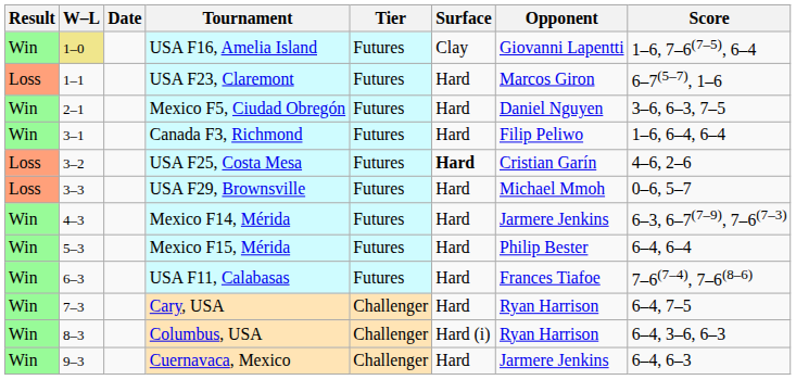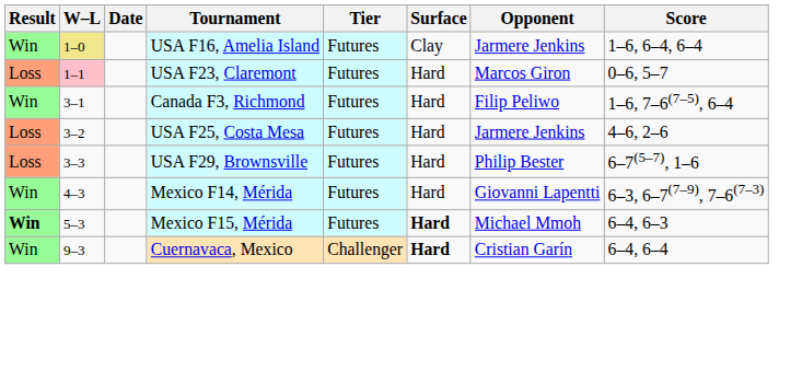USA F16, Amelia Island | Opponent: Giovanni Lapentti -> Jarmere Jenkins
USA F16, Amelia Island | Score: 1–6, 7–6(7–5), 6–4 -> 1–6, 6–4, 6–4
USA F23, Claremont | W–L: no background -> pink background
USA F23, Claremont | Score: 6–7(5–7), 1–6 -> 0–6, 5–7
- row: Win | 2–1 | Mexico F5, Ciudad Obregón | Futures | Hard | Daniel Nguyen | 3–6, 6–3, 7–5
Canada F3, Richmond | Score: 1–6, 6–4, 6–4 -> 1–6, 7–6(7–5), 6–4
USA F25, Costa Mesa | Surface: bold -> normal
USA F25, Costa Mesa | Opponent: Cristian Garín -> Jarmere Jenkins
USA F29, Brownsville | Opponent: Michael Mmoh -> Philip Bester
USA F29, Brownsville | Score: 0–6, 5–7 -> 6–7(5–7), 1–6
Mexico F14, Mérida | Opponent: Jarmere Jenkins -> Giovanni Lapentti
Mexico F15, Mérida | Result: normal -> bold
Mexico F15, Mérida | Surface: normal -> bold
Mexico F15, Mérida | Opponent: Philip Bester -> Michael Mmoh
Mexico F15, Mérida | Score: 6–4, 6–4 -> 6–4, 6–3
- row: Win | 6–3 | USA F11, Calabasas | Futures | Hard | Frances Tiafoe | 7–6(7–4), 7–6(8–6)
- row: Win | 7–3 | Cary, USA | Challenger | Hard | Ryan Harrison | 6–4, 7–5
- row: Win | 8–3 | Columbus, USA | Challenger | Hard (i) | Ryan Harrison | 6–4, 3–6, 6–3
Cuernavaca, Mexico | Surface: normal -> bold
Cuernavaca, Mexico | Opponent: Jarmere Jenkins -> Cristian Garín
Cuernavaca, Mexico | Score: 6–4, 6–3 -> 6–4, 6–4
